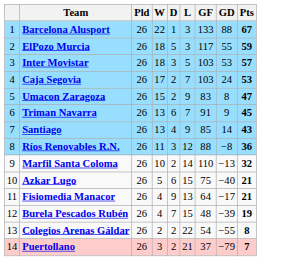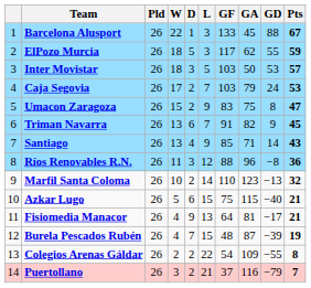+ column: GA | 45 | 62 | 50 | 79 | 75 | 82 | 71 | 96 | 123 | 115 | 81 | 87 | 109 | 116
